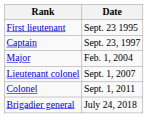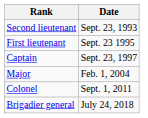+ row: Second lieutenant | Sept. 23, 1993
- row: Lieutenant colonel | Sept. 1, 2007
